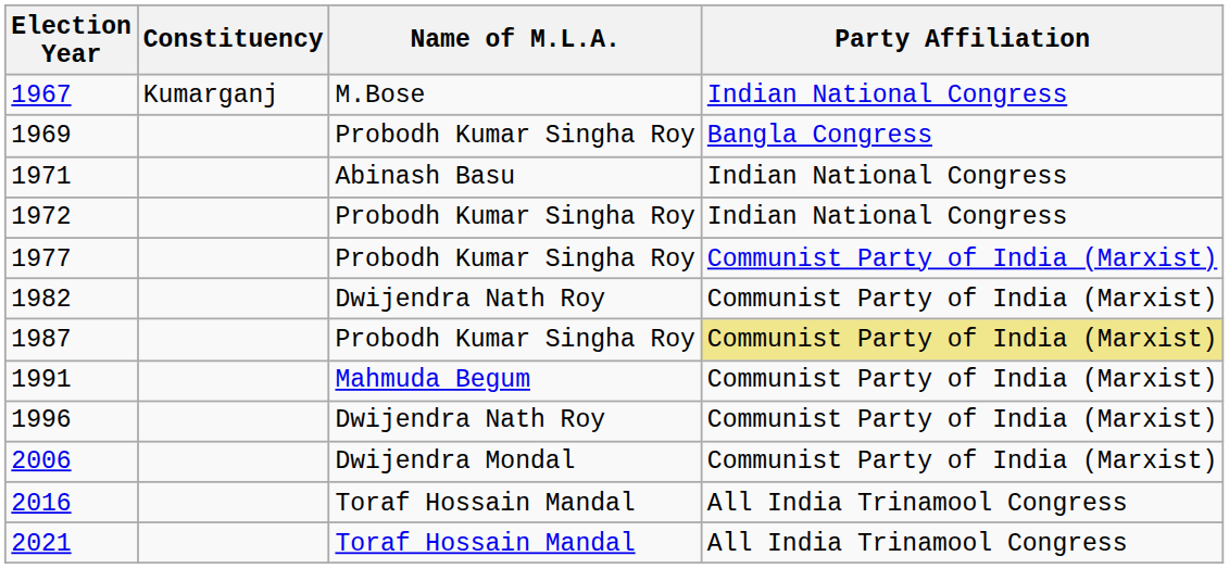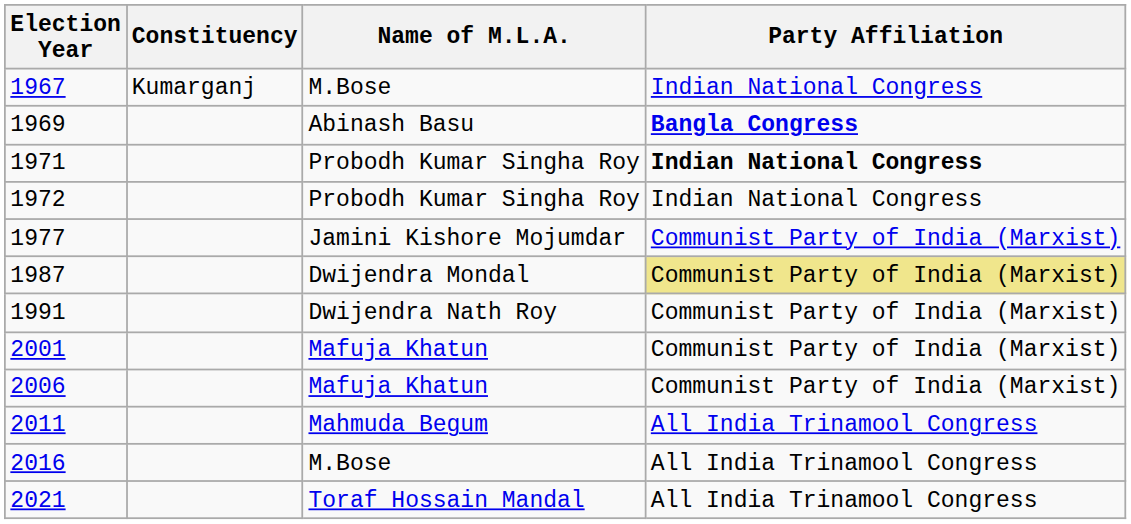1969 | Name of M.L.A.: Probodh Kumar Singha Roy -> Abinash Basu
1969 | Party Affiliation: normal -> bold
1971 | Name of M.L.A.: Abinash Basu -> Probodh Kumar Singha Roy
1971 | Party Affiliation: normal -> bold
1977 | Name of M.L.A.: Probodh Kumar Singha Roy -> Jamini Kishore Mojumdar
- row: 1982 | Dwijendra Nath Roy | Communist Party of India (Marxist)
1987 | Name of M.L.A.: Probodh Kumar Singha Roy -> Dwijendra Mondal
1991 | Name of M.L.A.: Mahmuda Begum -> Dwijendra Nath Roy
- row: 1996 | Dwijendra Nath Roy | Communist Party of India (Marxist)
+ row: 2001 | Mafuja Khatun | Communist Party of India (Marxist)
2006 | Name of M.L.A.: Dwijendra Mondal -> Mafuja Khatun
+ row: 2011 | Mahmuda Begum | All India Trinamool Congress
2016 | Name of M.L.A.: Toraf Hossain Mandal -> M.Bose
